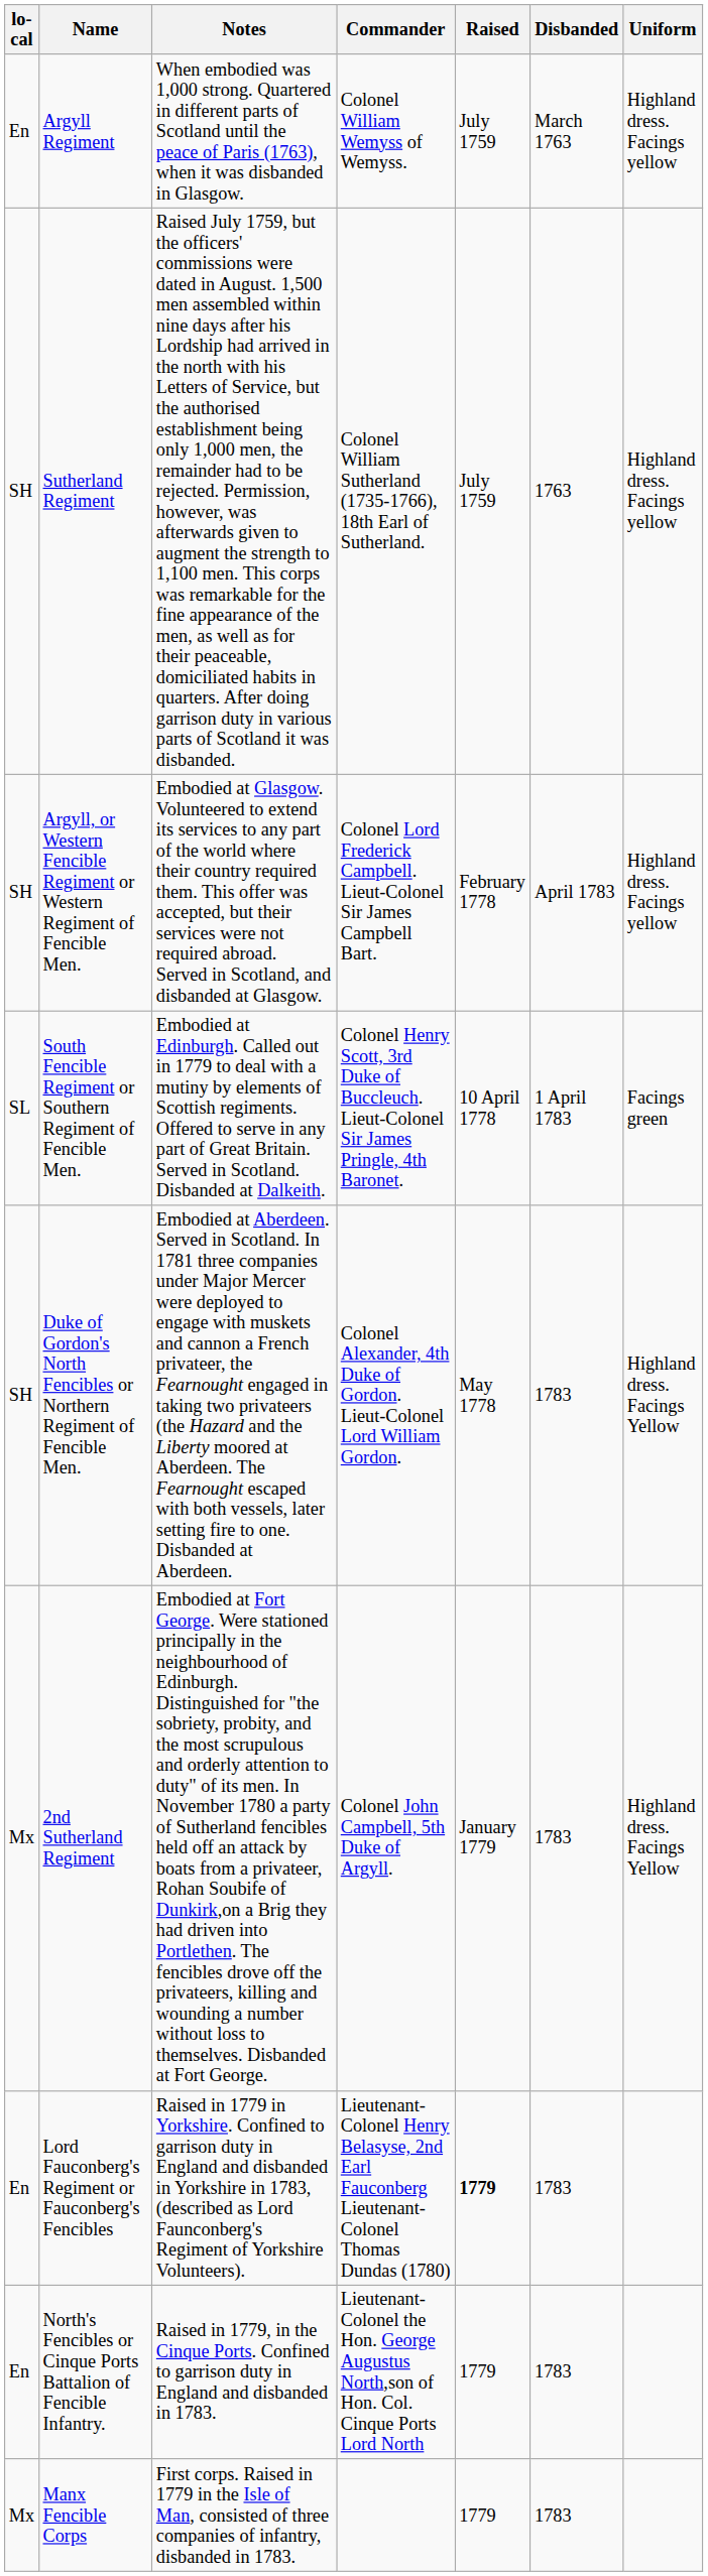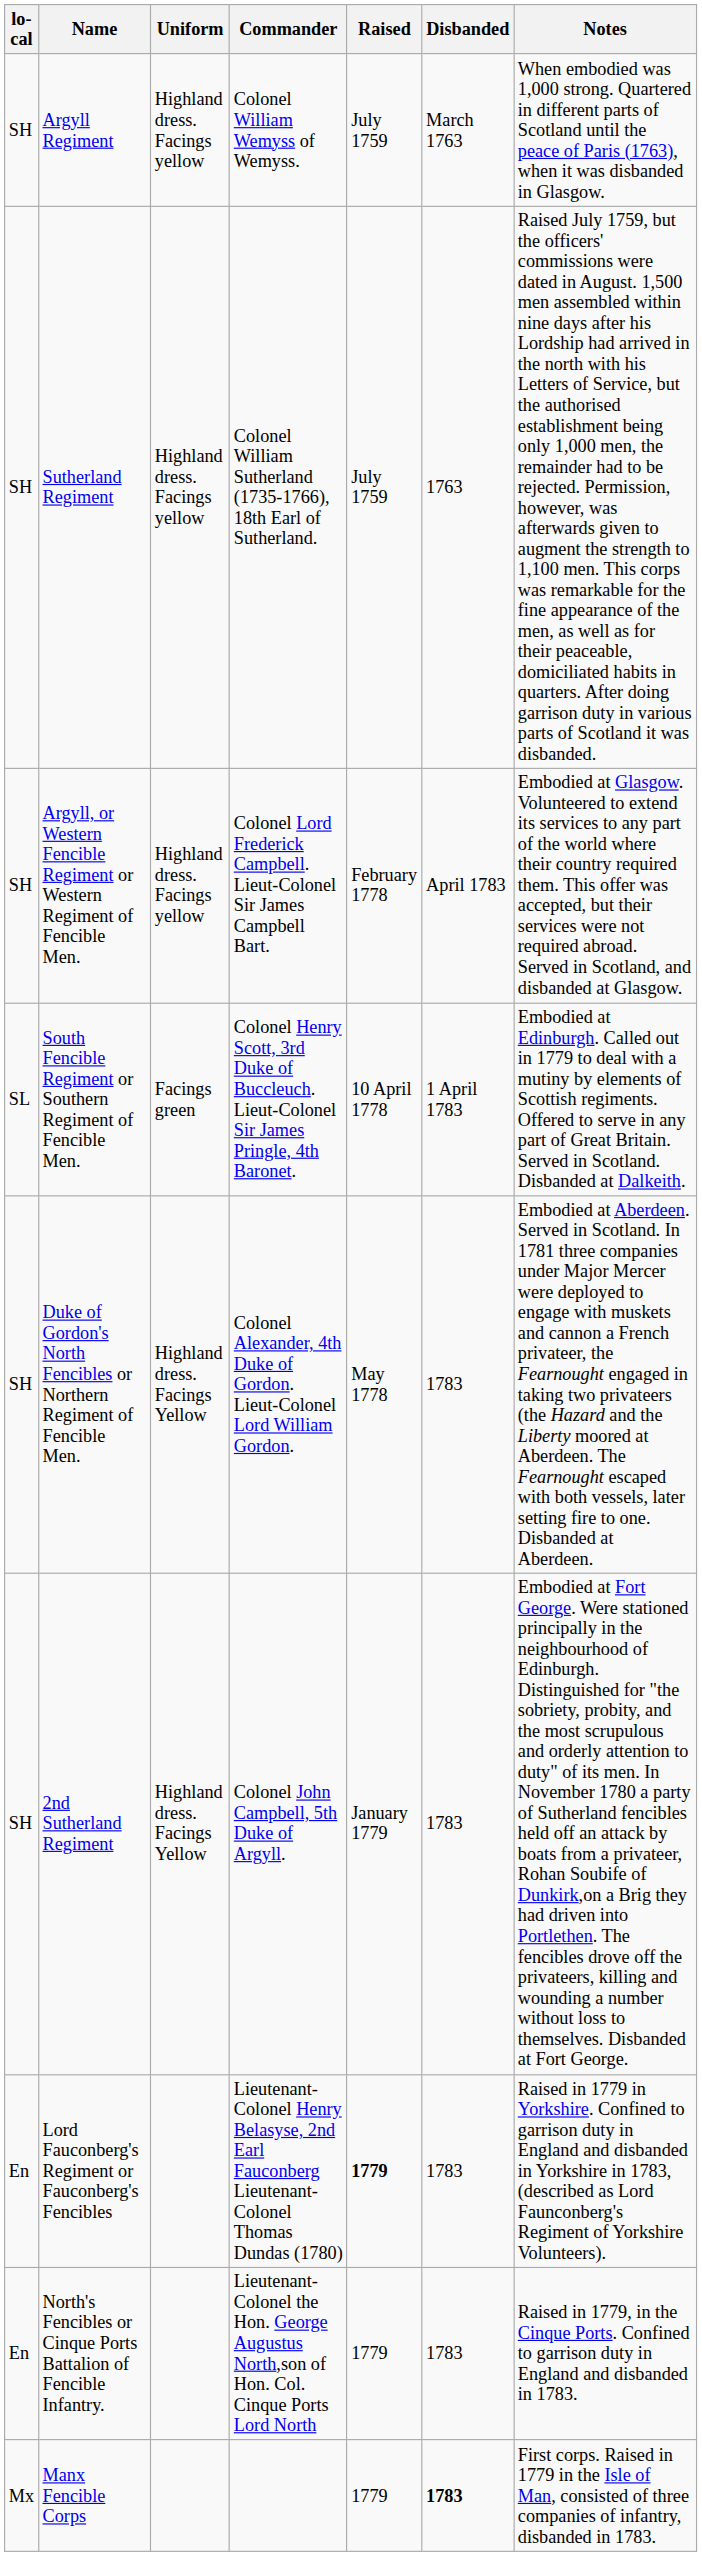columns swapped: Uniform <-> Notes
Argyll Regiment | lo- cal: En -> SH
2nd Sutherland Regiment | lo- cal: Mx -> SH
Manx Fencible Corps | Disbanded: normal -> bold
